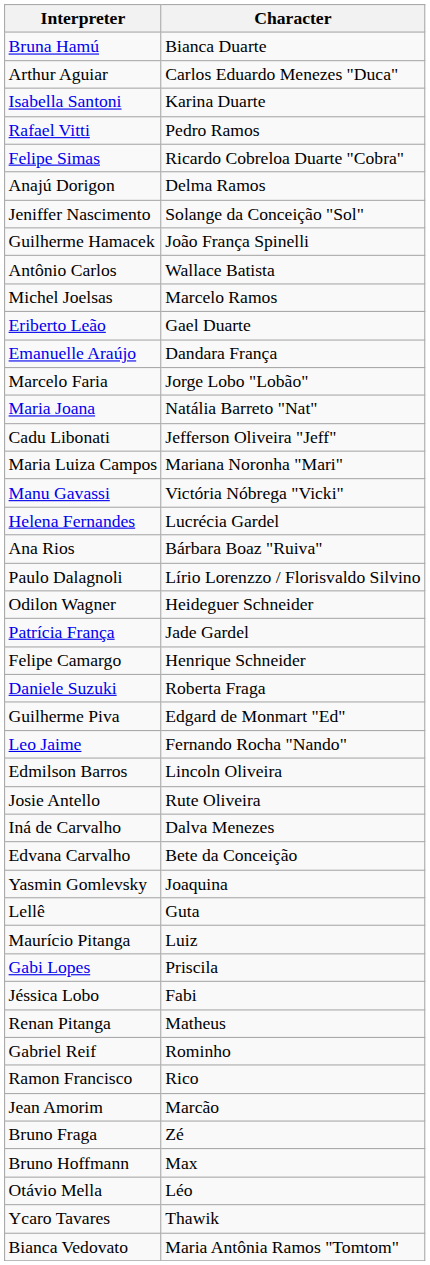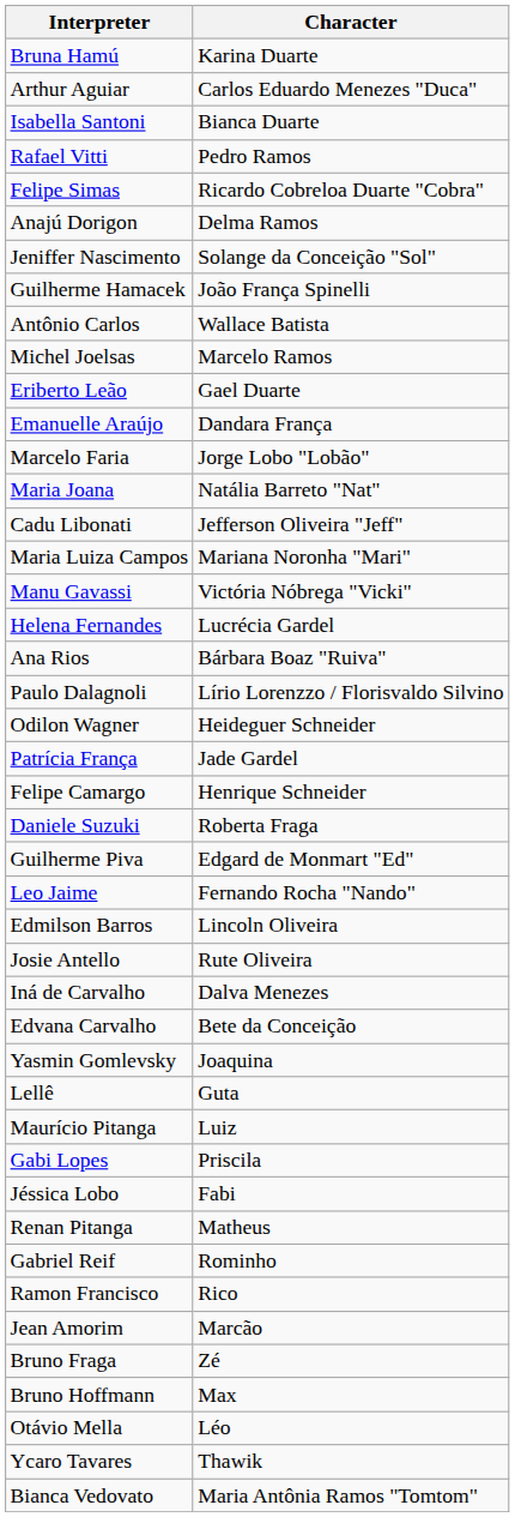Bruna Hamú | Character: Bianca Duarte -> Karina Duarte
Isabella Santoni | Character: Karina Duarte -> Bianca Duarte
